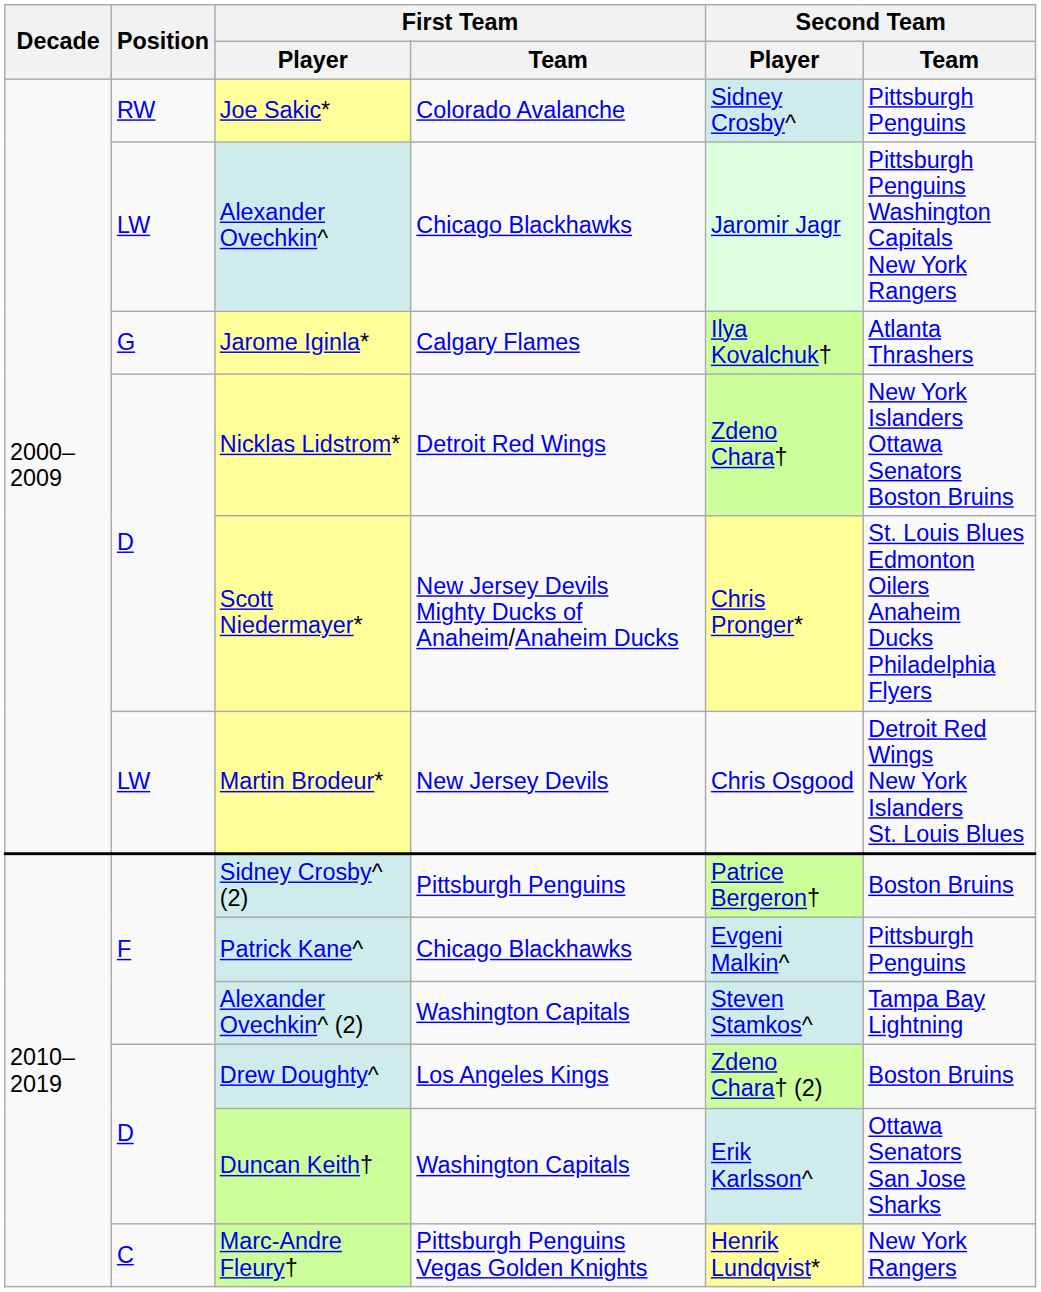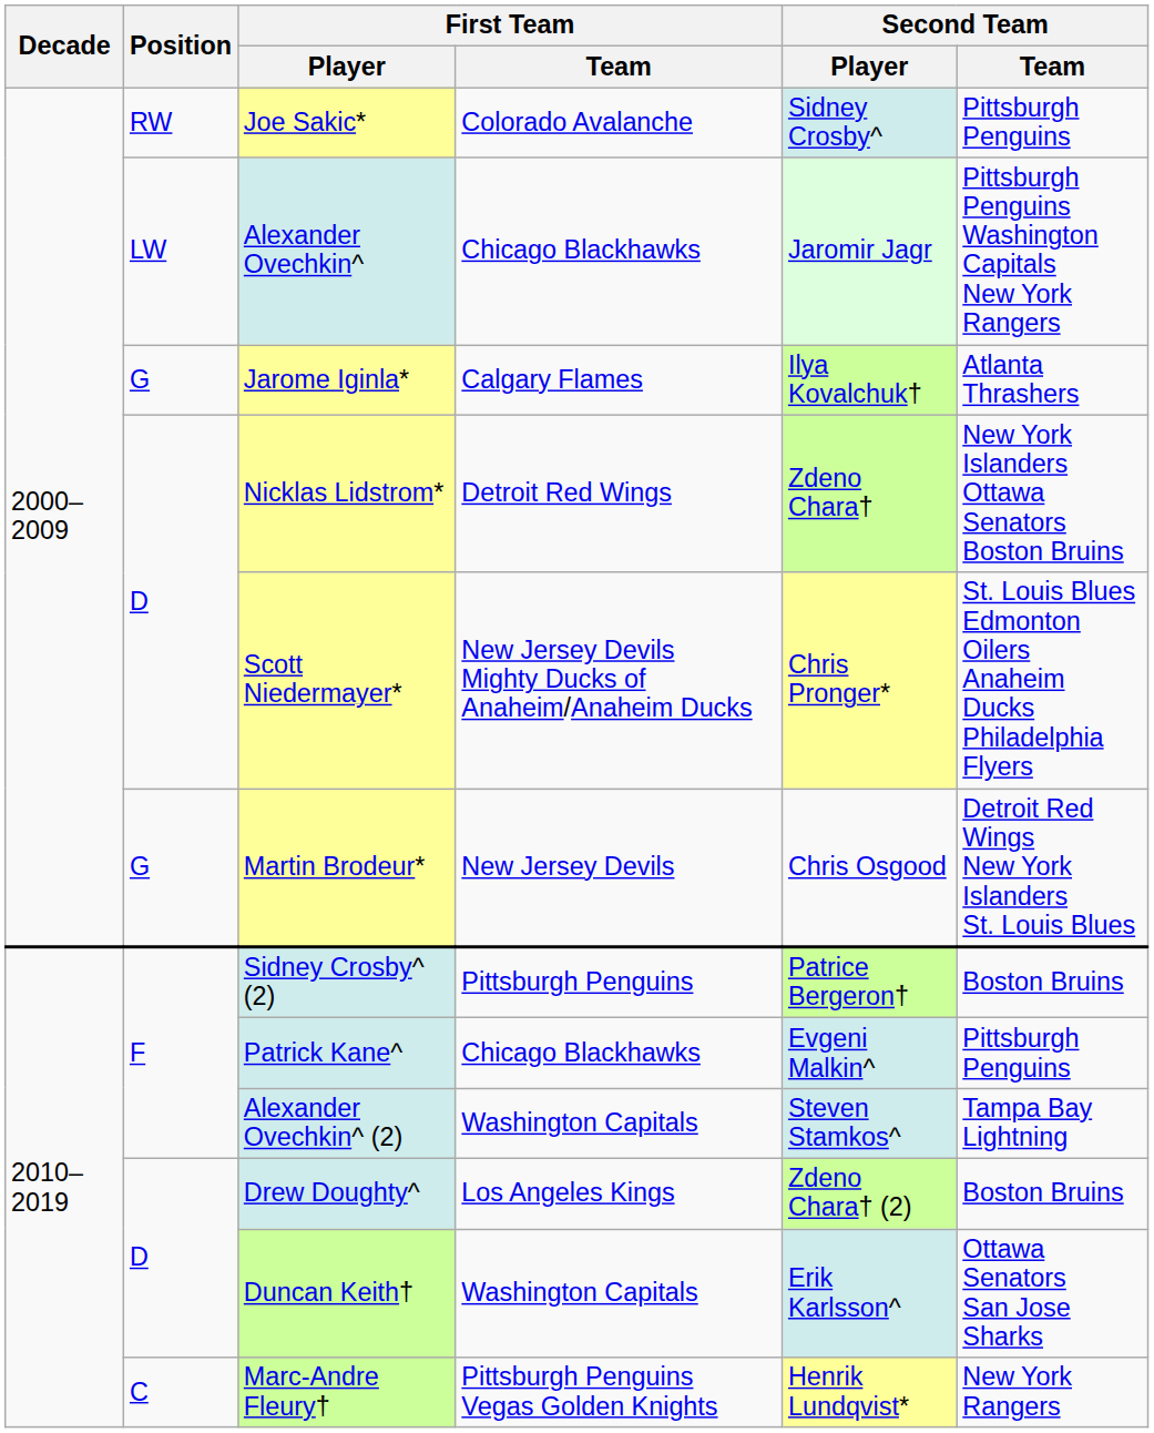Martin Brodeur* | Position: LW -> G
